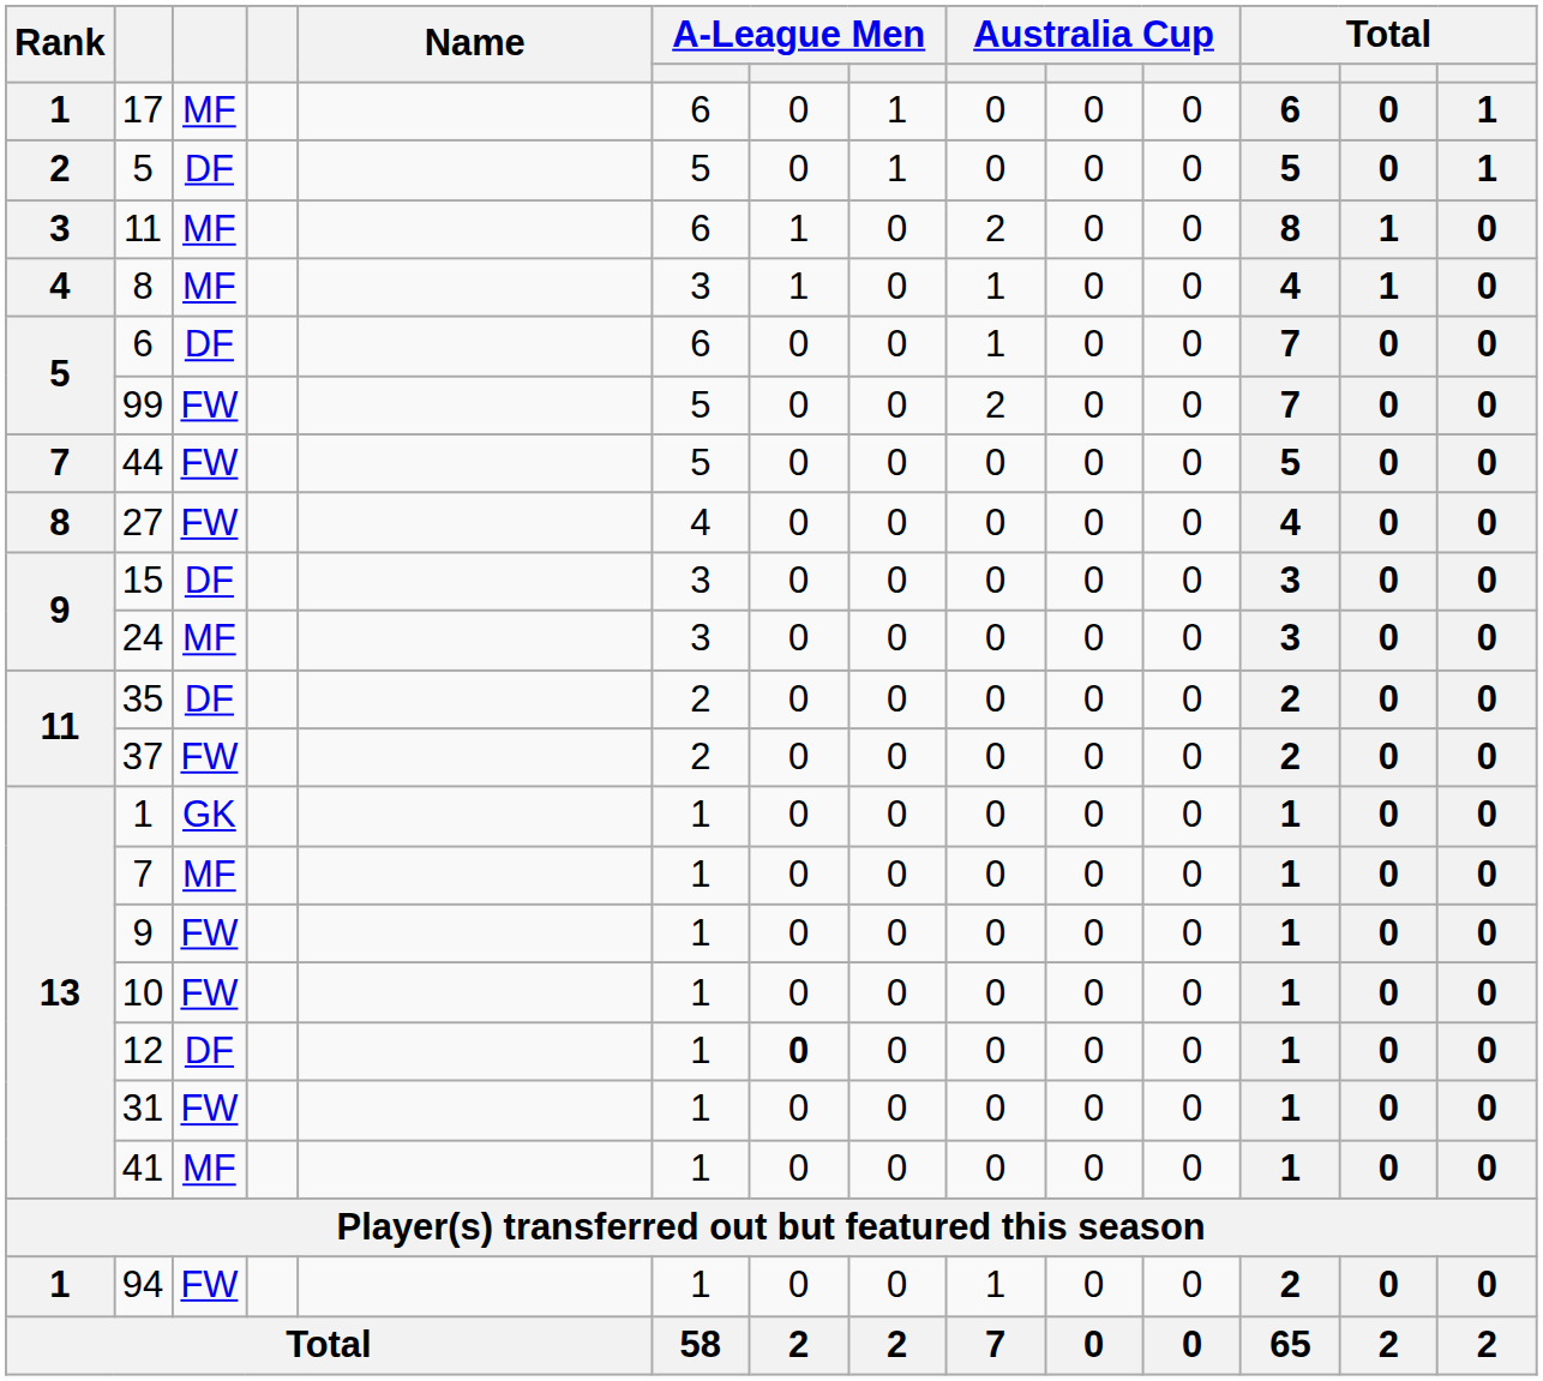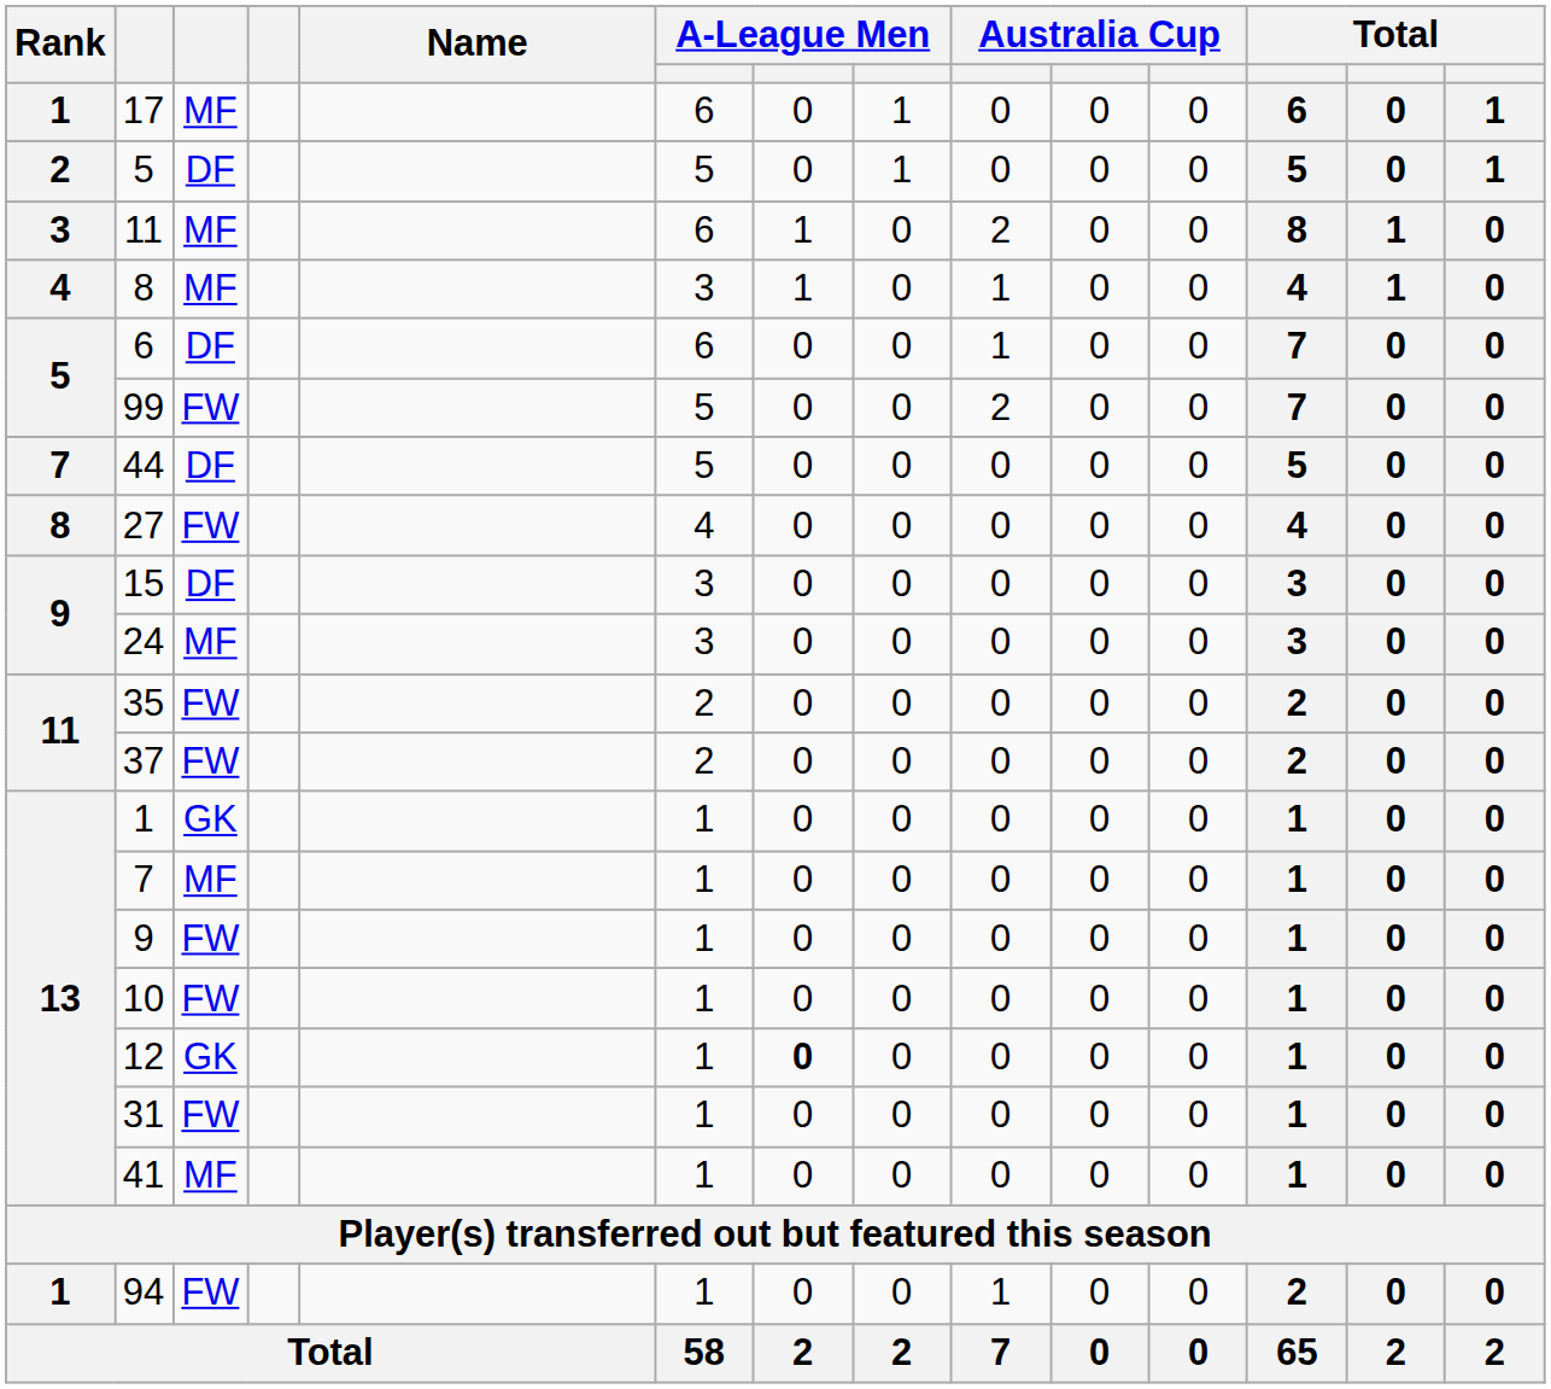44 | column 3: FW -> DF
35 | column 3: DF -> FW
12 | column 3: DF -> GK
